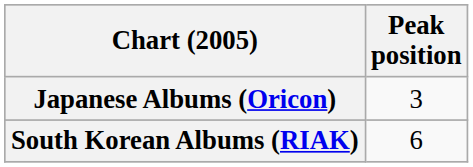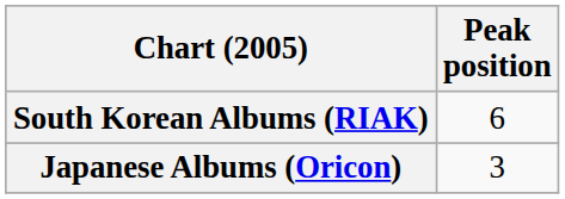rows swapped: South Korean Albums (RIAK) <-> Japanese Albums (Oricon)
